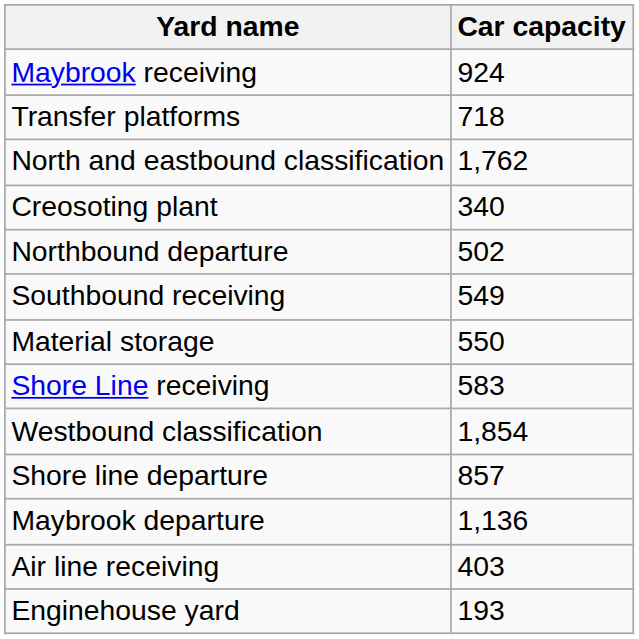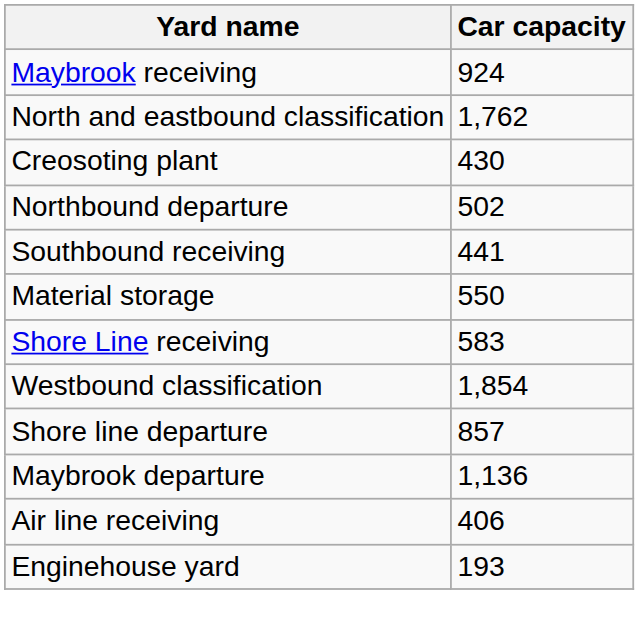- row: Transfer platforms | 718
Creosoting plant | Car capacity: 340 -> 430
Southbound receiving | Car capacity: 549 -> 441
Air line receiving | Car capacity: 403 -> 406
